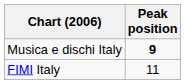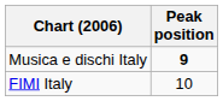FIMI Italy | Peak position: 11 -> 10
